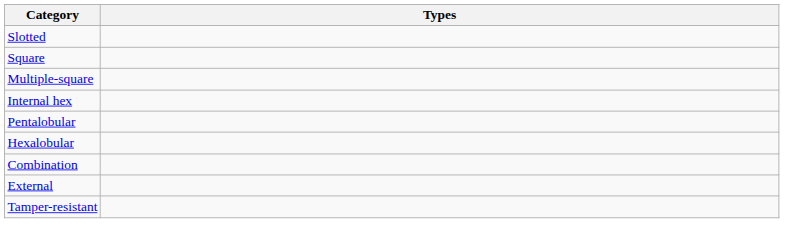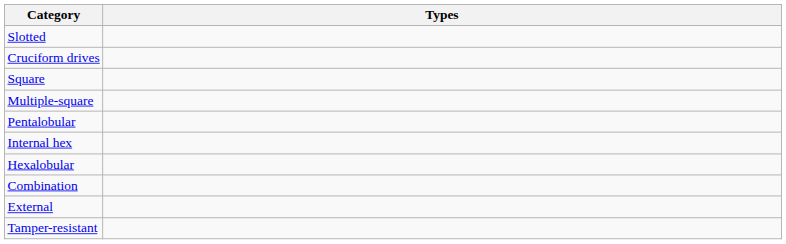+ row: Cruciform drives
rows swapped: Internal hex <-> Pentalobular
